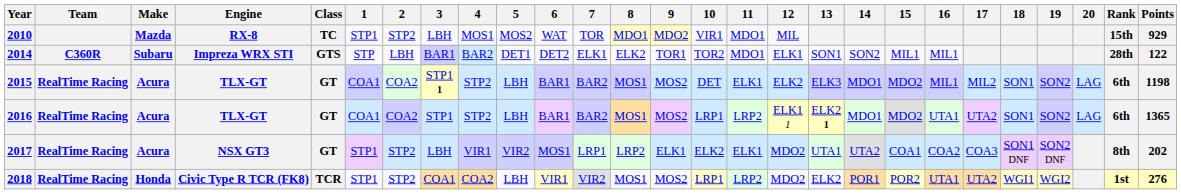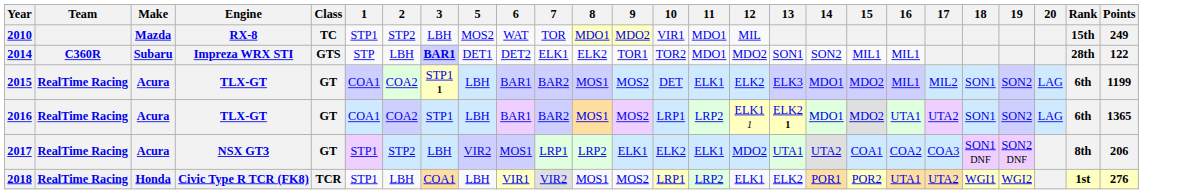- column: 4 | MOS1 | BAR2 | STP2 | STP2 | VIR1 | COA2
2010 | Points: 929 -> 249
2014 | 3: normal -> bold
2014 | 12: ELK1 -> MDO2
2015 | Points: 1198 -> 1199
2017 | Points: 202 -> 206
2018 | 2: STP2 -> LBH
2018 | 12: MDO2 -> ELK1
